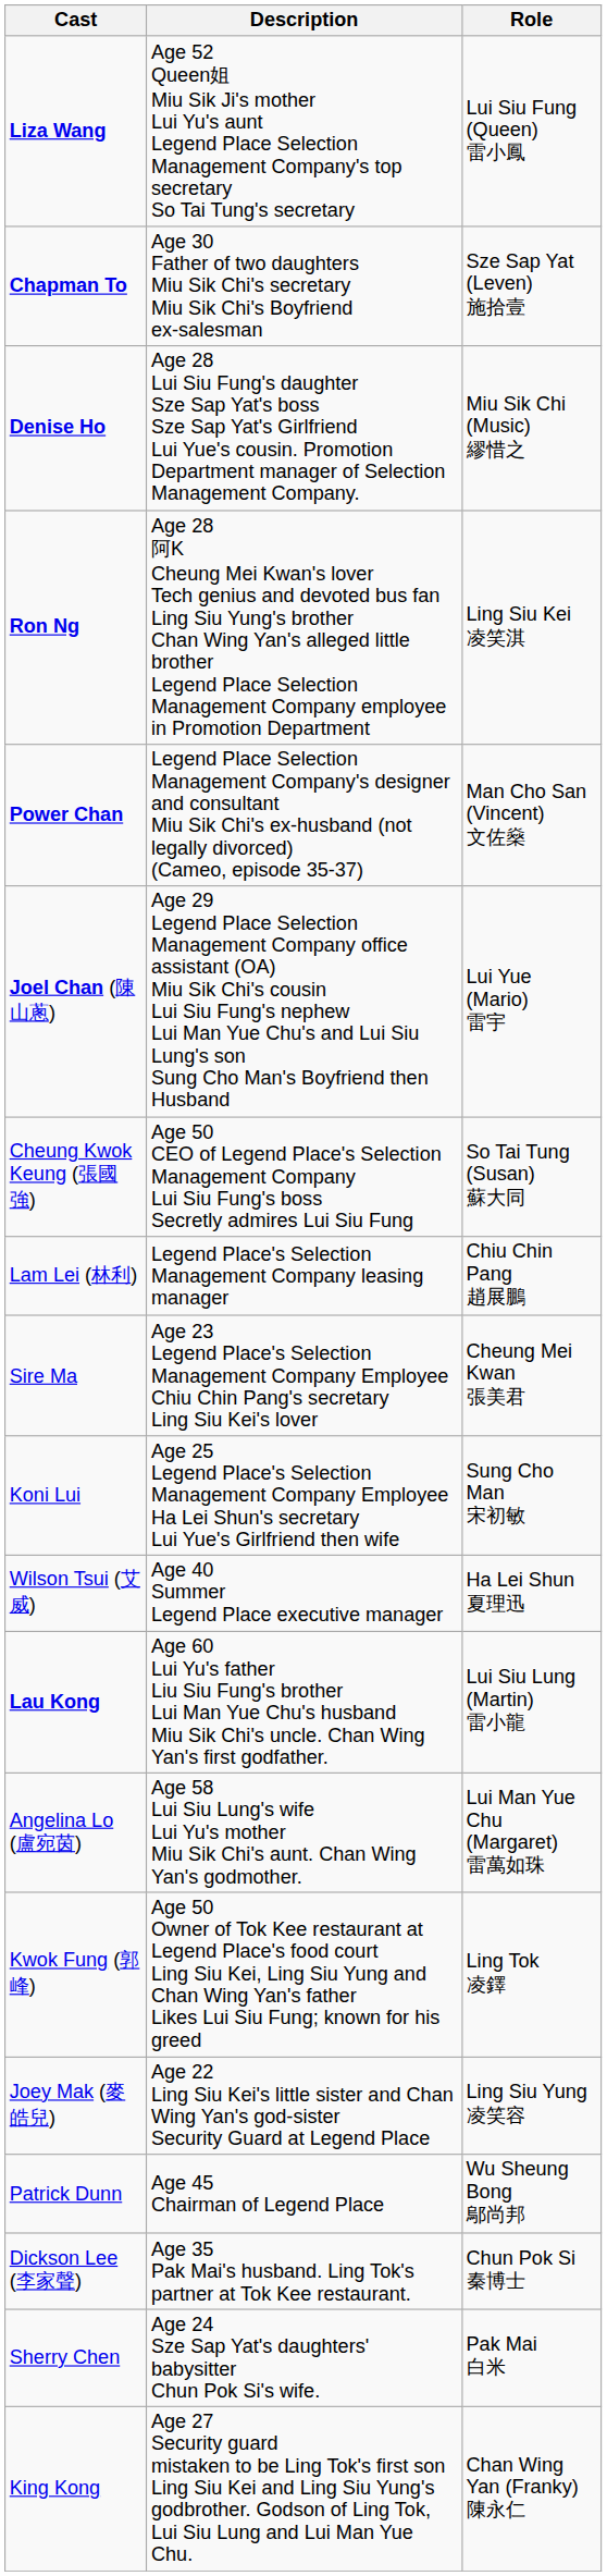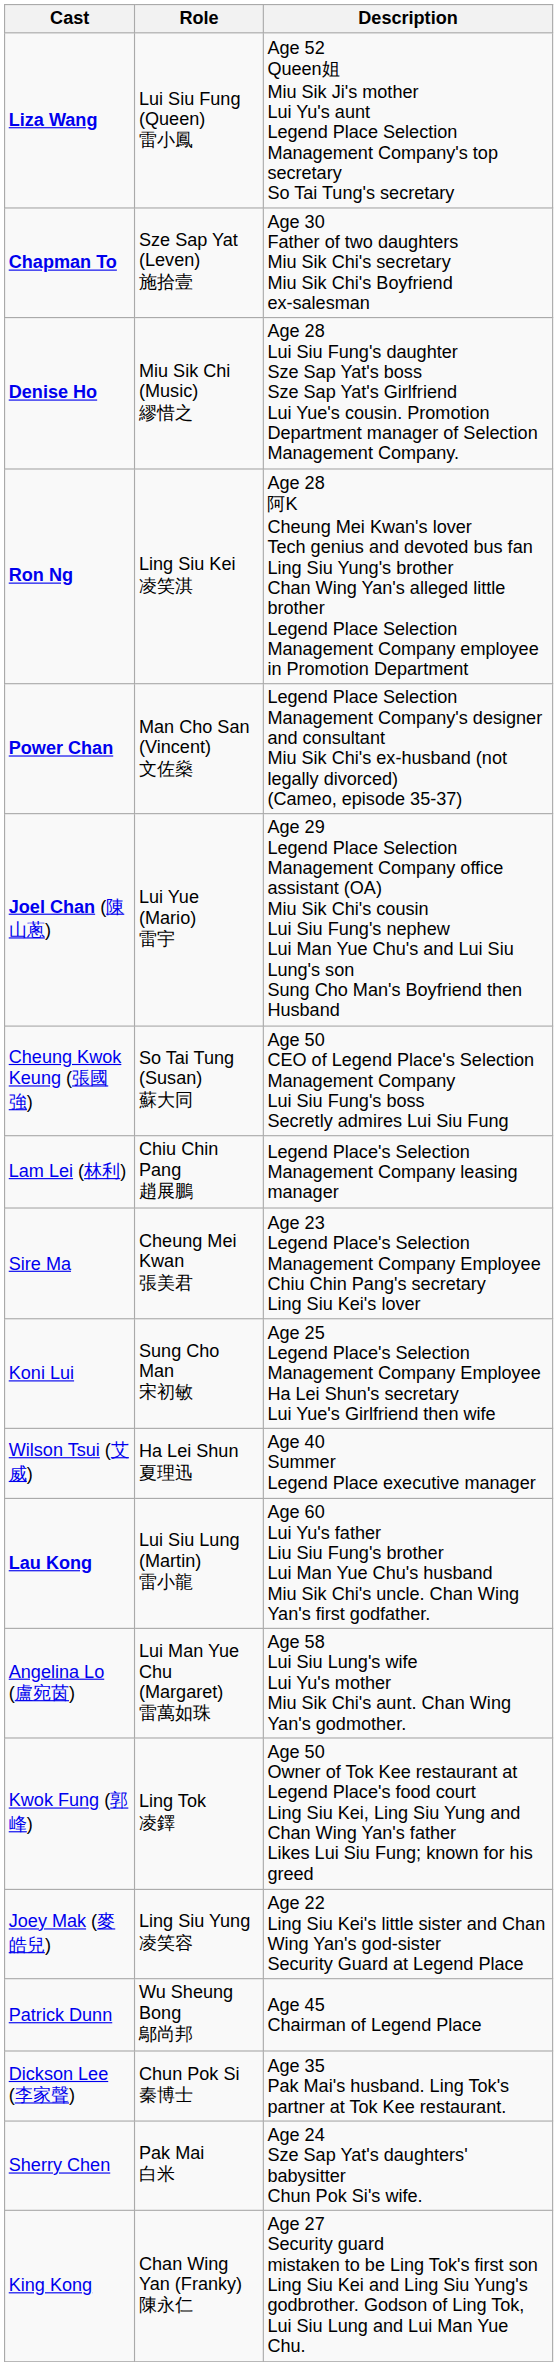columns swapped: Role <-> Description
